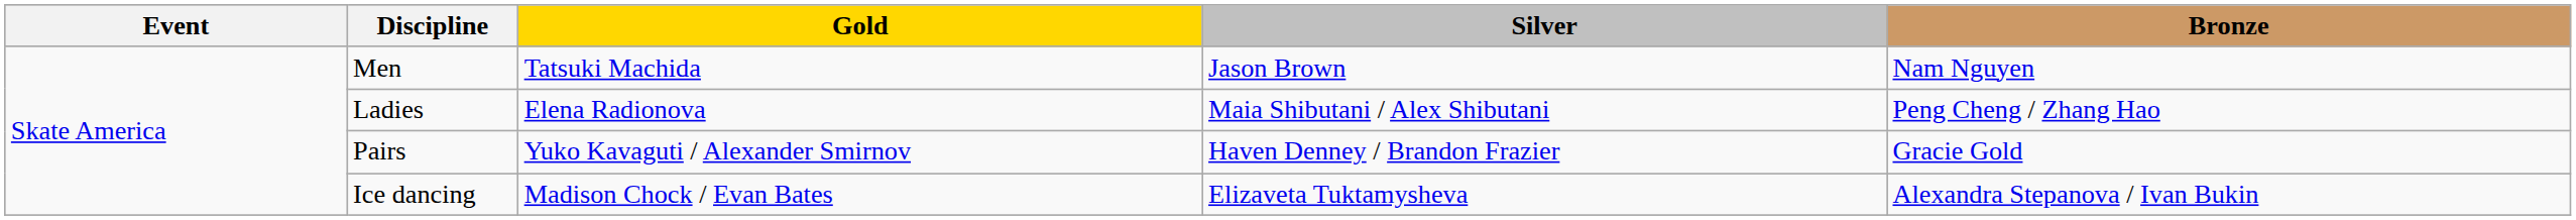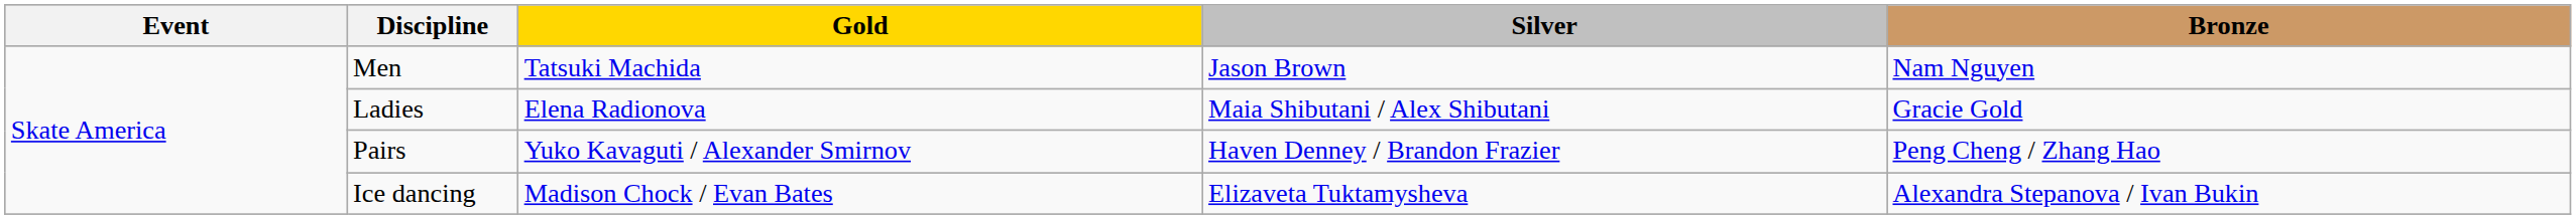Ladies | Bronze: Peng Cheng / Zhang Hao -> Gracie Gold
Pairs | Bronze: Gracie Gold -> Peng Cheng / Zhang Hao
